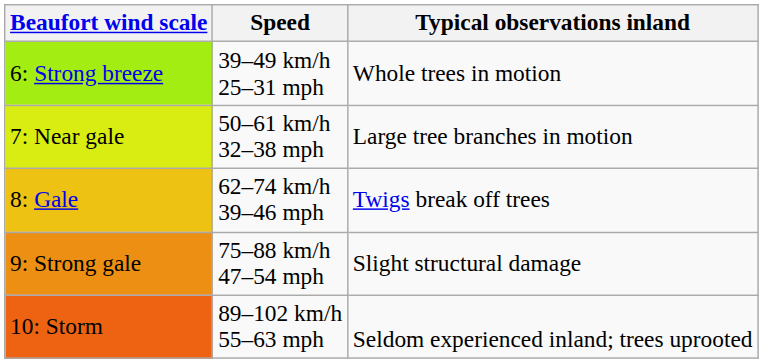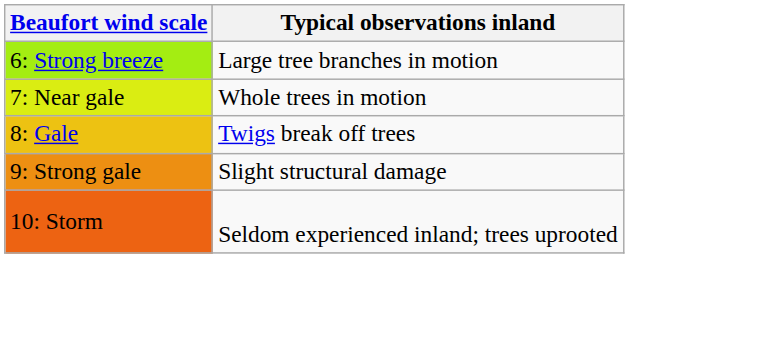- column: Speed | 39–49 km/h 25–31 mph | 50–61 km/h 32–38 mph | 62–74 km/h 39–46 mph | 75–88 km/h 47–54 mph | 89–102 km/h 55–63 mph
6: Strong breeze | Typical observations inland: Whole trees in motion -> Large tree branches in motion
7: Near gale | Typical observations inland: Large tree branches in motion -> Whole trees in motion
